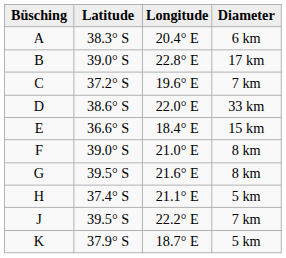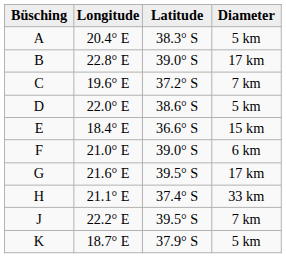columns swapped: Latitude <-> Longitude
A | Diameter: 6 km -> 5 km
D | Diameter: 33 km -> 5 km
F | Diameter: 8 km -> 6 km
G | Diameter: 8 km -> 17 km
H | Diameter: 5 km -> 33 km
